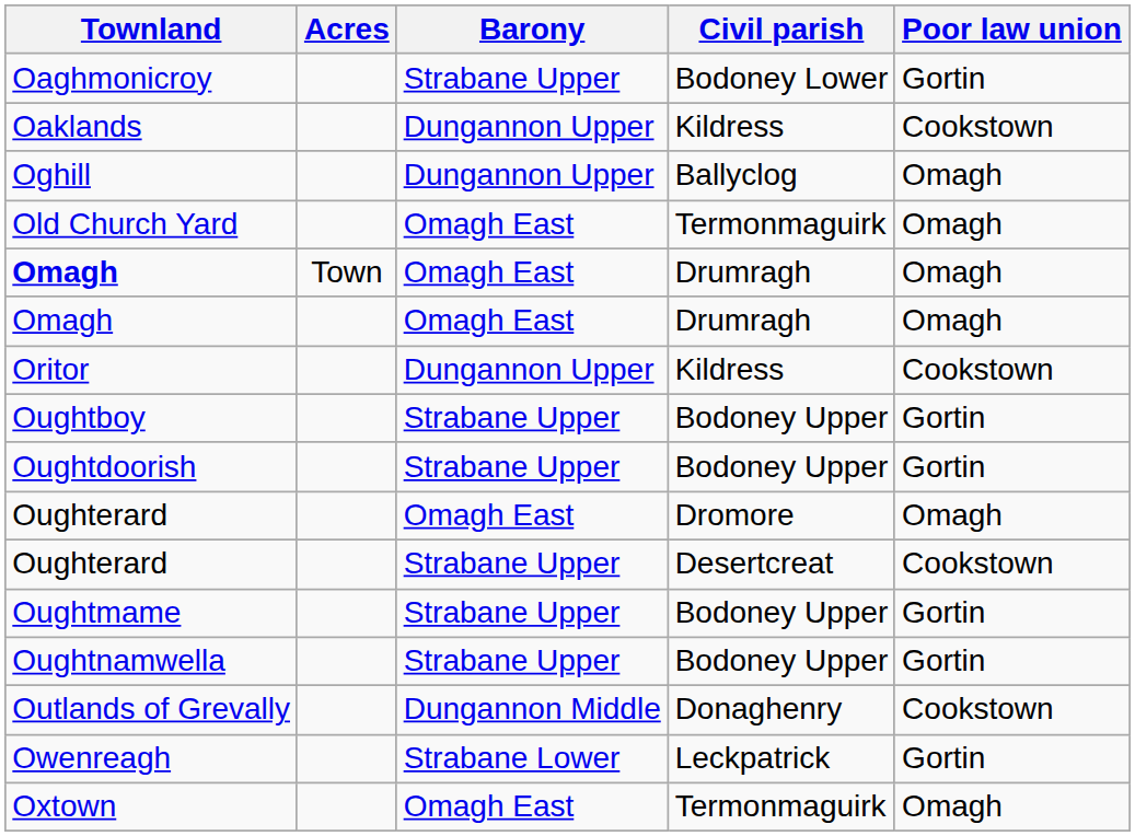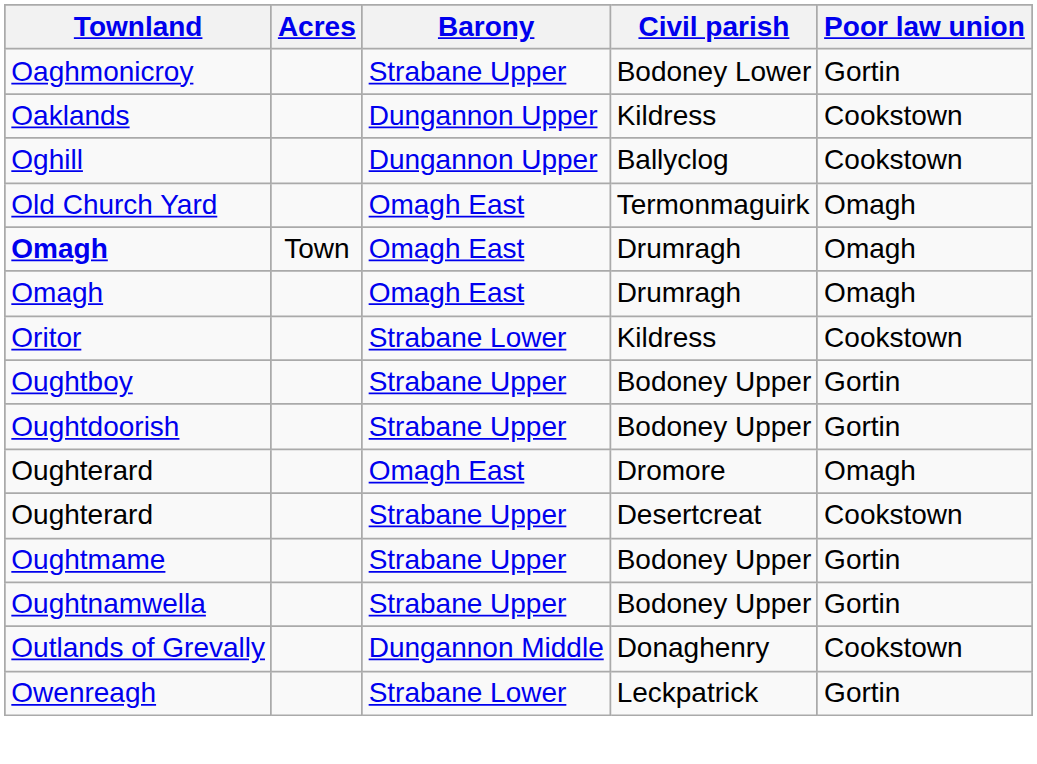Oghill | Poor law union: Omagh -> Cookstown
Oritor | Barony: Dungannon Upper -> Strabane Lower
- row: Oxtown | Omagh East | Termonmaguirk | Omagh
